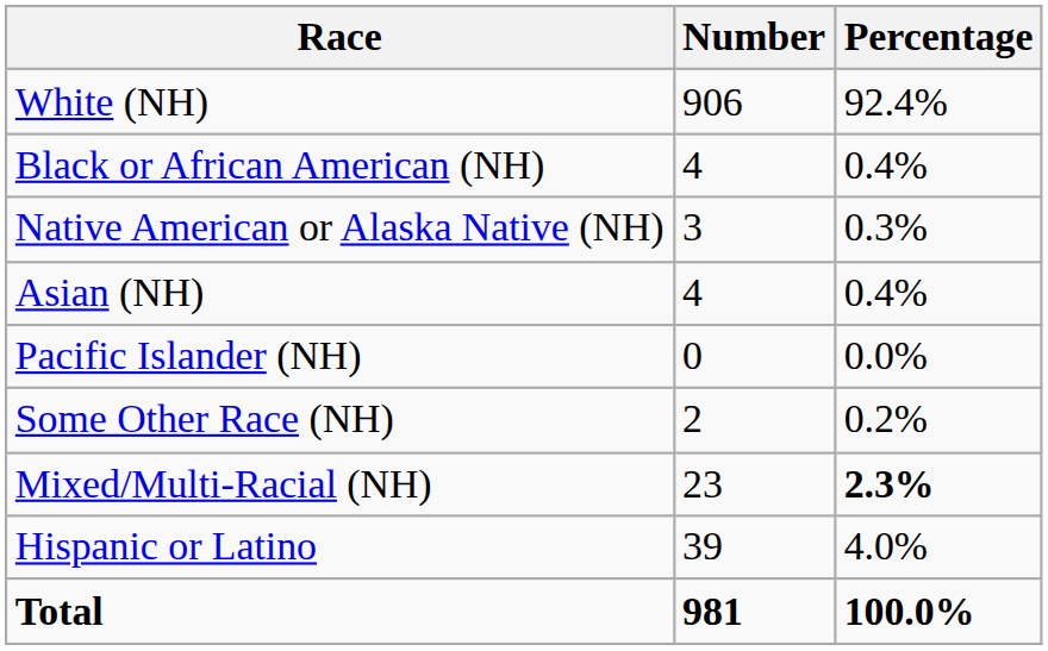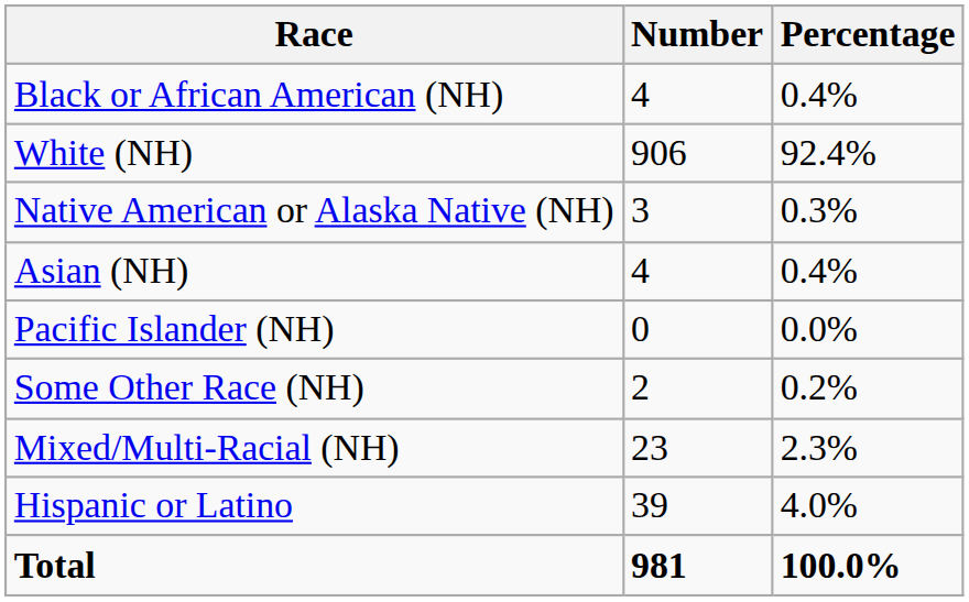rows swapped: White (NH) <-> Black or African American (NH)
Mixed/Multi-Racial (NH) | Percentage: bold -> normal
